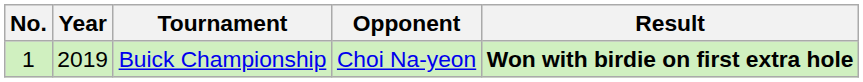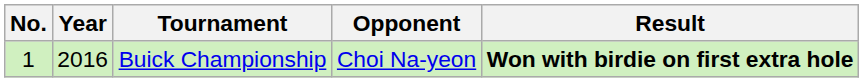Buick Championship | Year: 2019 -> 2016
